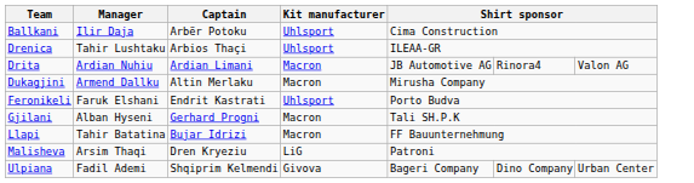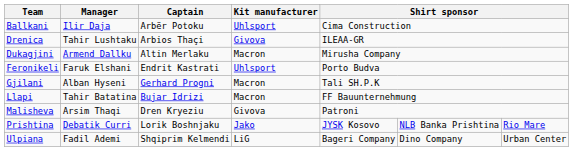Drenica | Kit manufacturer: Uhlsport -> Givova
- row: Drita | Ardian Nuhiu | Ardian Limani | Macron | JB Automotive AG | Rinora4 | Valon AG
Malisheva | Kit manufacturer: LiG -> Givova
+ row: Prishtina | Debatik Curri | Lorik Boshnjaku | Jako | JYSK Kosovo | NLB Banka Prishtina | Rio Mare
Ulpiana | Kit manufacturer: Givova -> LiG
